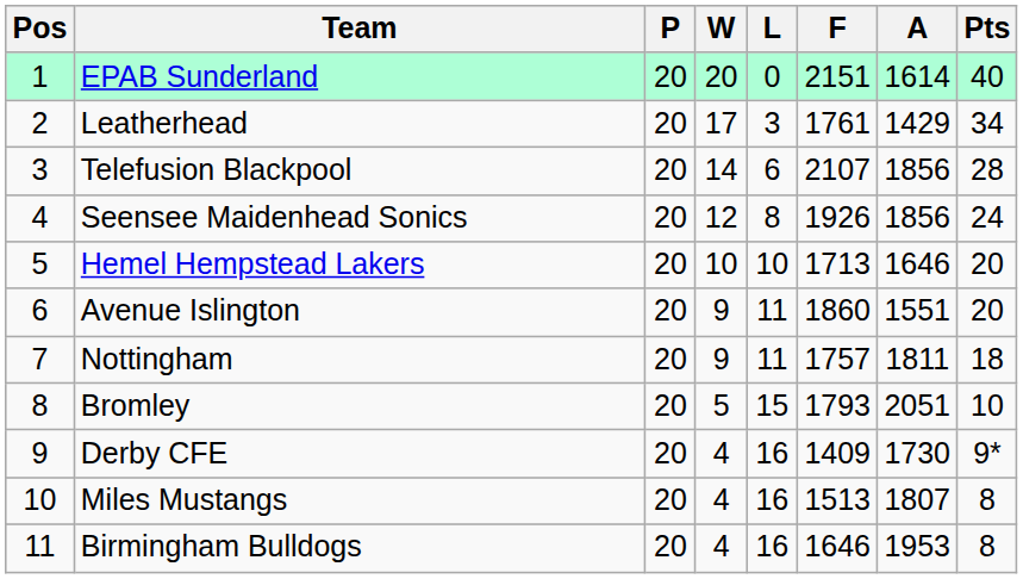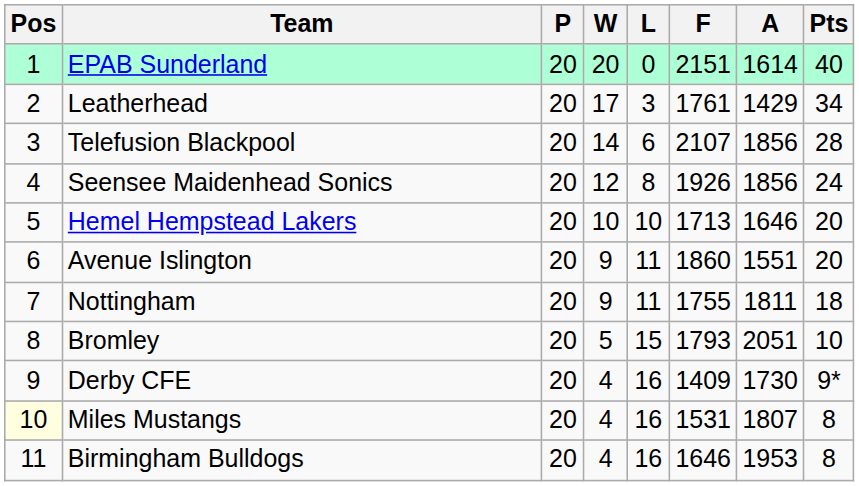Nottingham | F: 1757 -> 1755
Miles Mustangs | Pos: no background -> lightyellow background
Miles Mustangs | F: 1513 -> 1531
